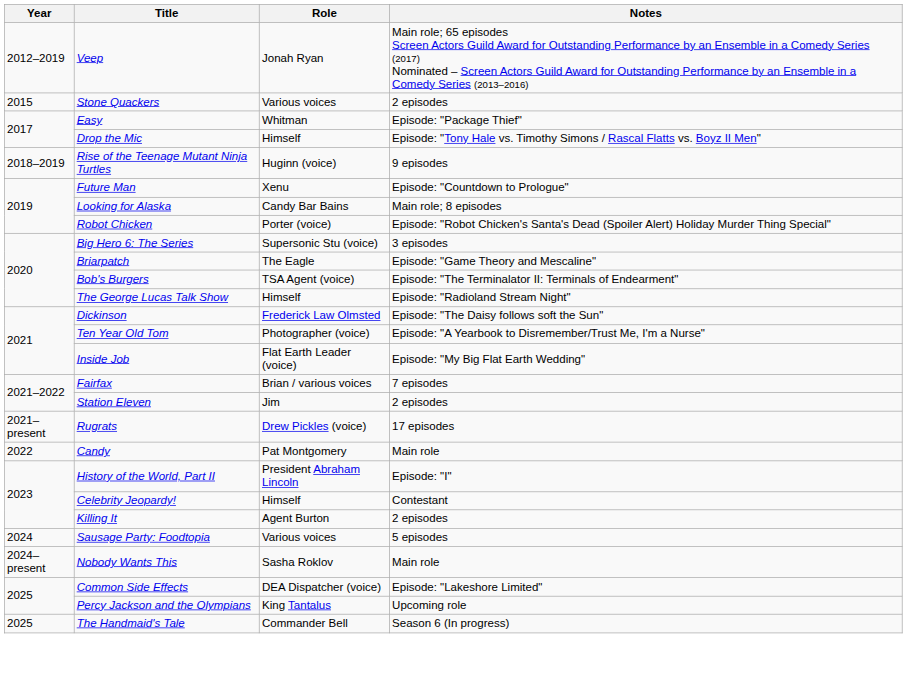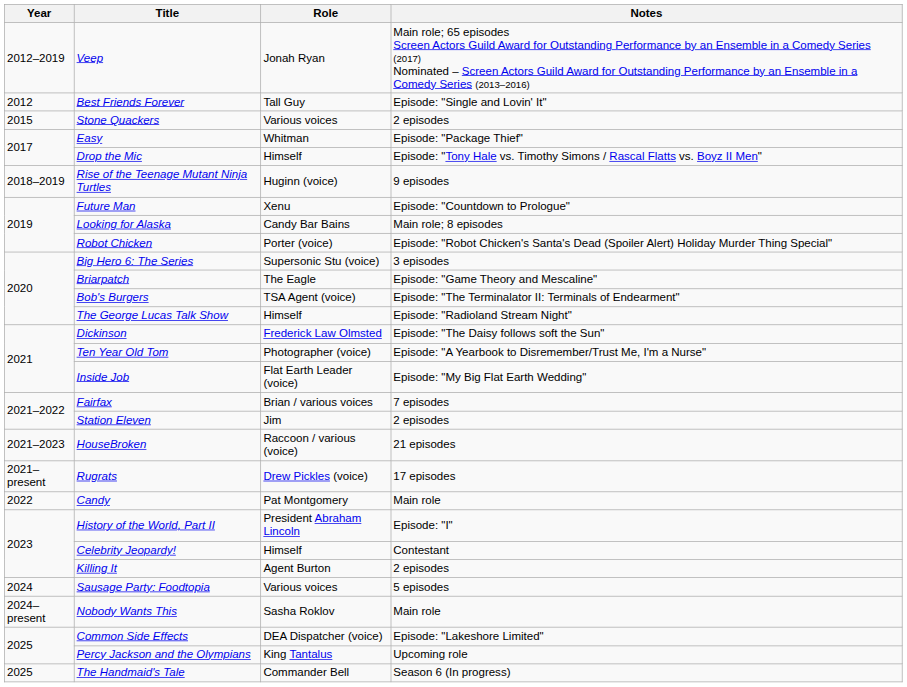+ row: 2012 | Best Friends Forever | Tall Guy | Episode: "Single and Lovin' It"
+ row: 2021–2023 | HouseBroken | Raccoon / various (voice) | 21 episodes
